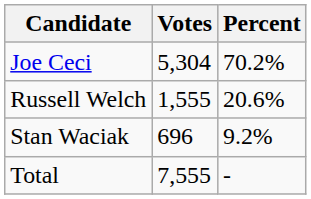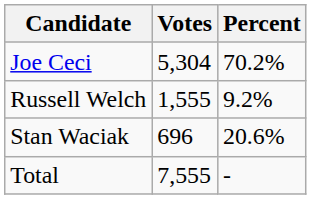Russell Welch | Percent: 20.6% -> 9.2%
Stan Waciak | Percent: 9.2% -> 20.6%
